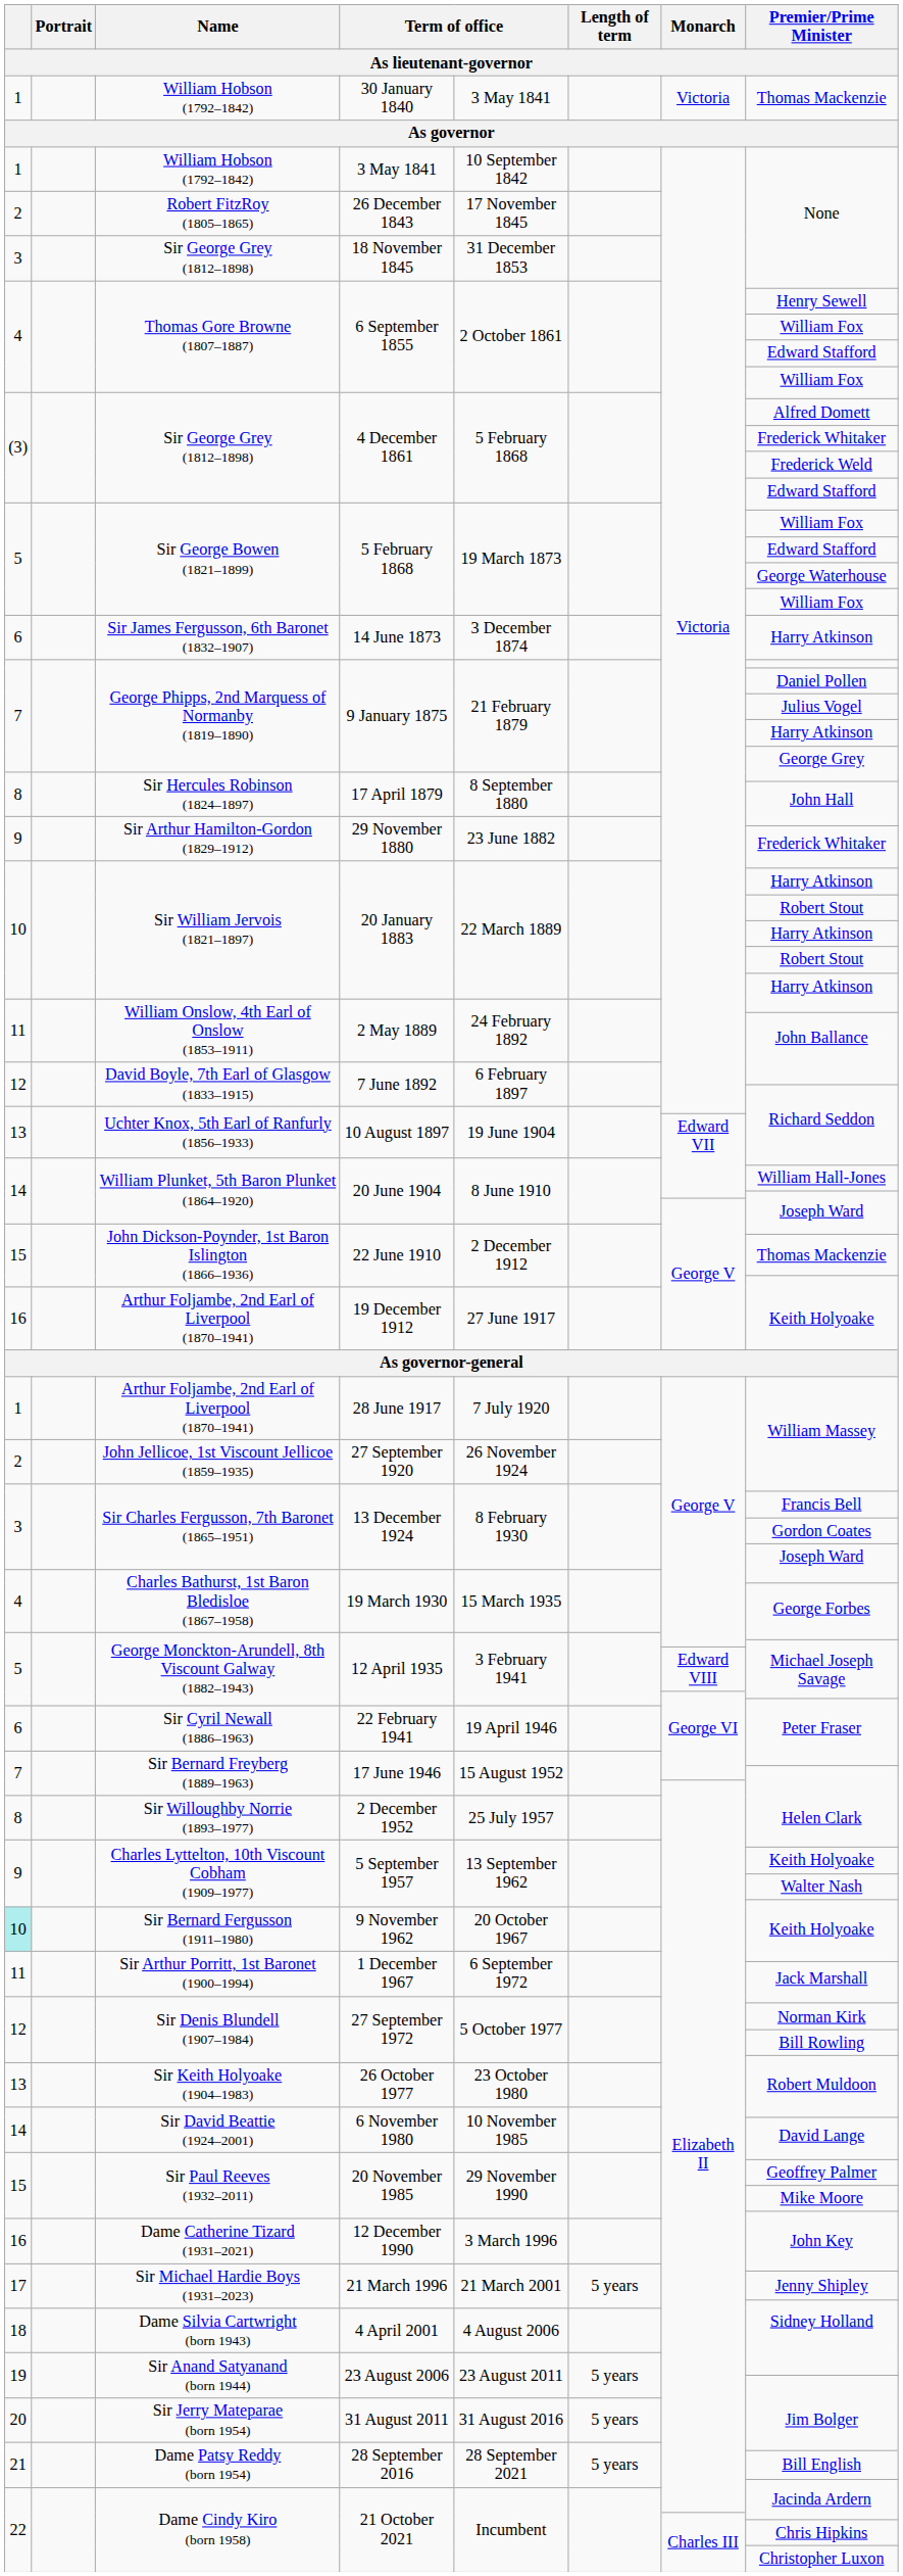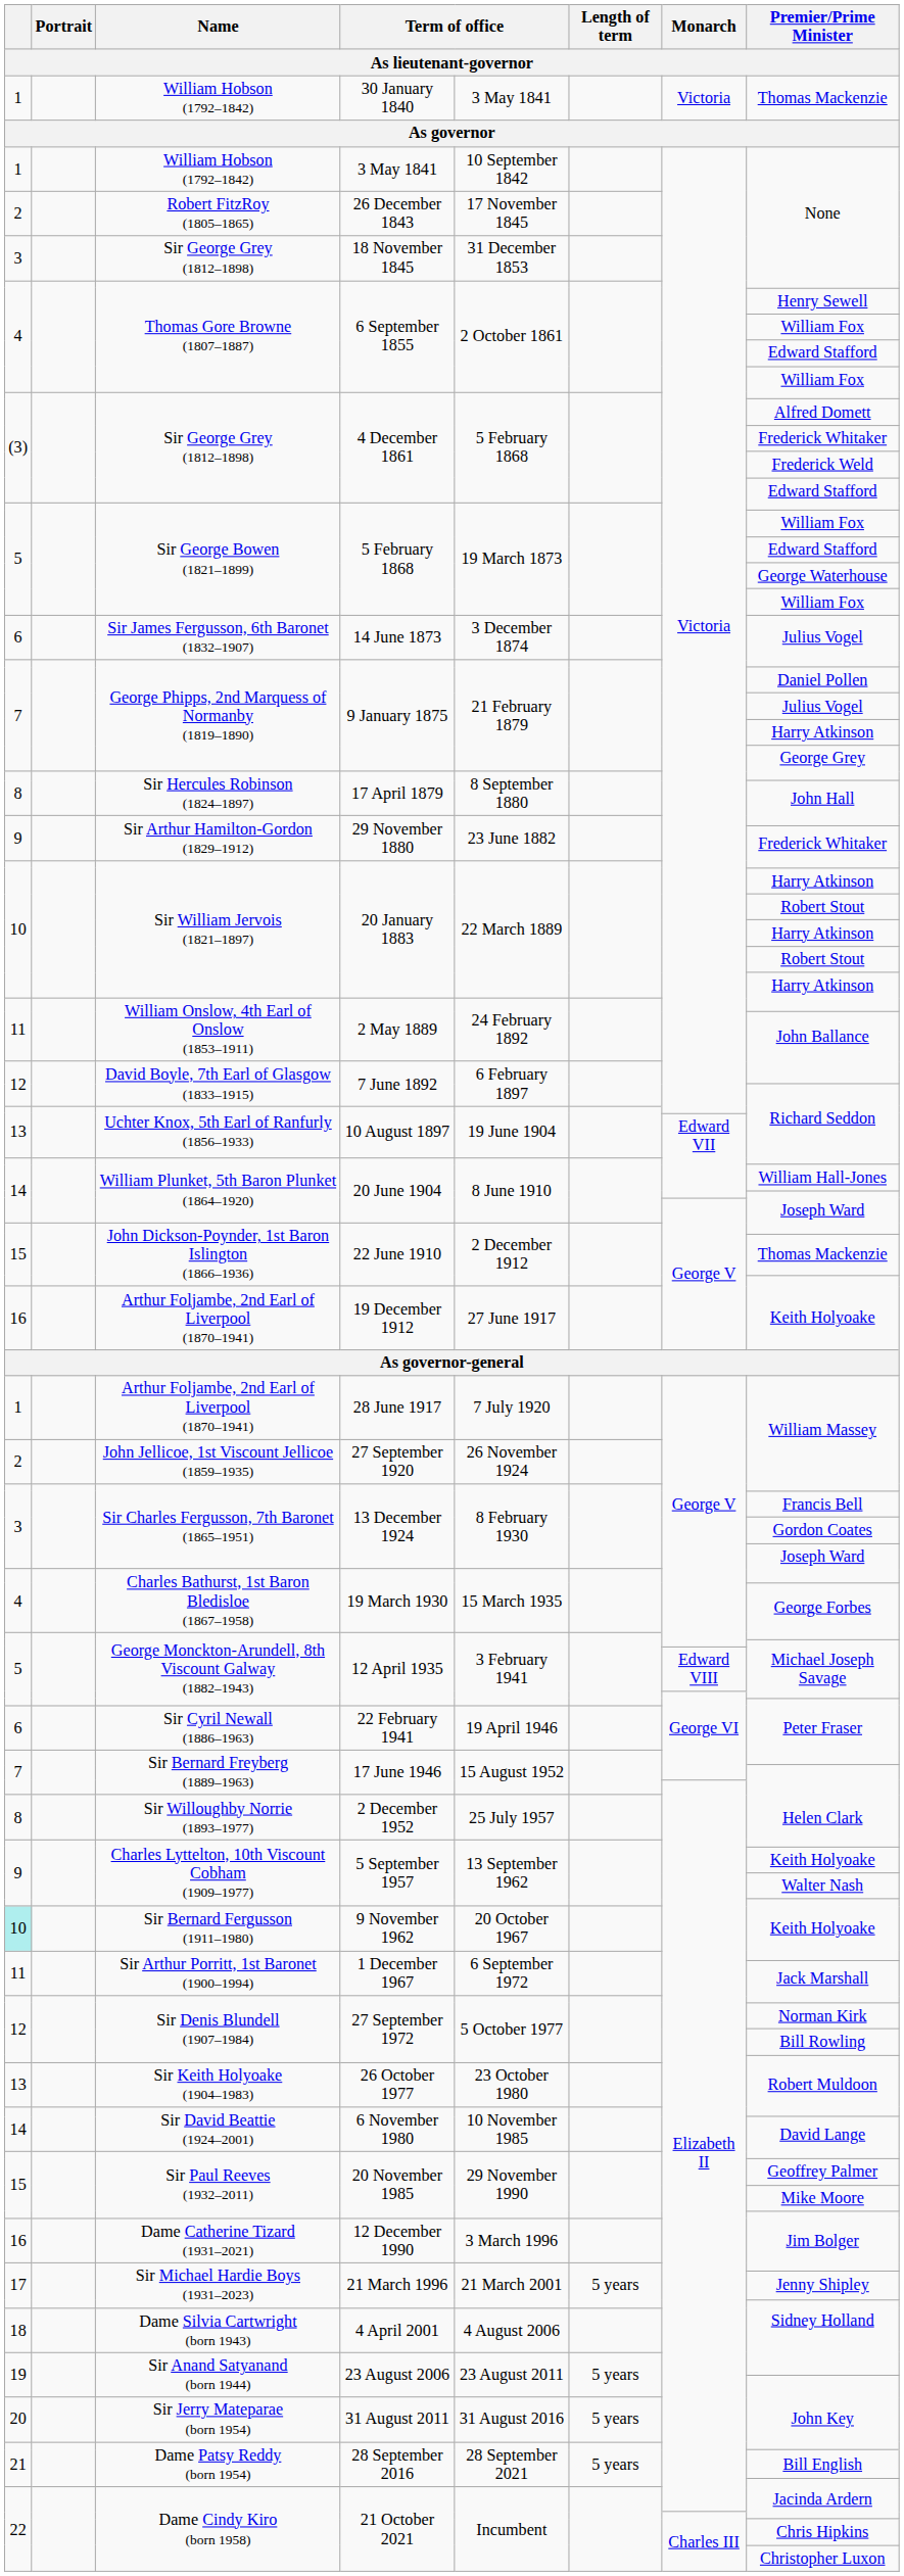14 June 1873 | Premier/Prime Minister: Harry Atkinson -> Julius Vogel
12 December 1990 | Premier/Prime Minister: John Key -> Jim Bolger
31 August 2011 | Premier/Prime Minister: Jim Bolger -> John Key
